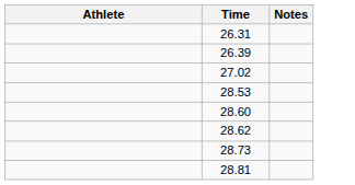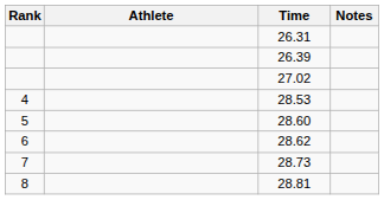+ column: Rank | 4 | 5 | 6 | 7 | 8
